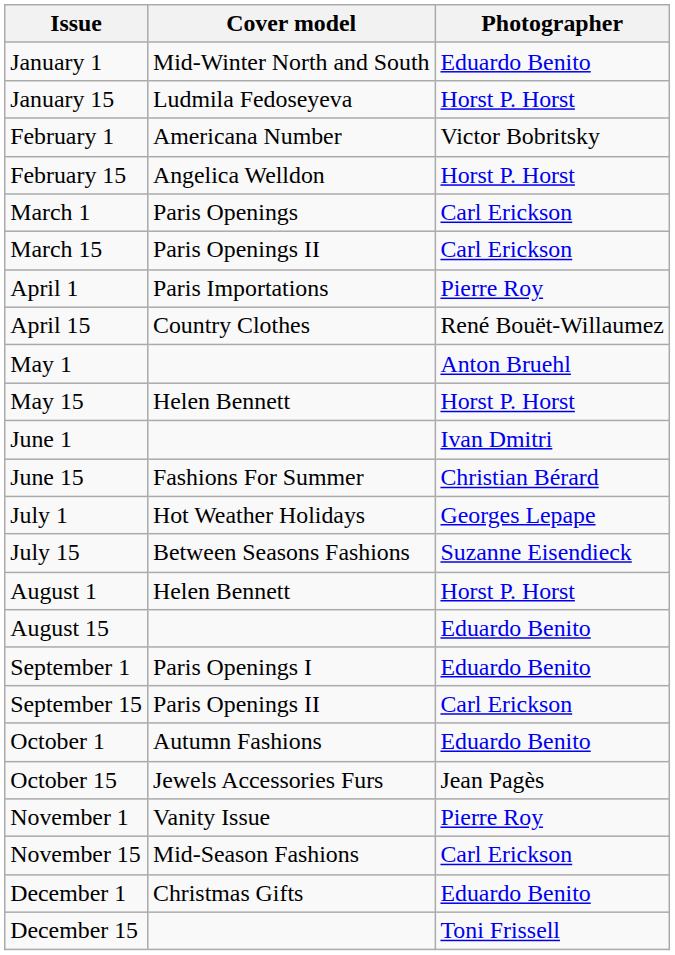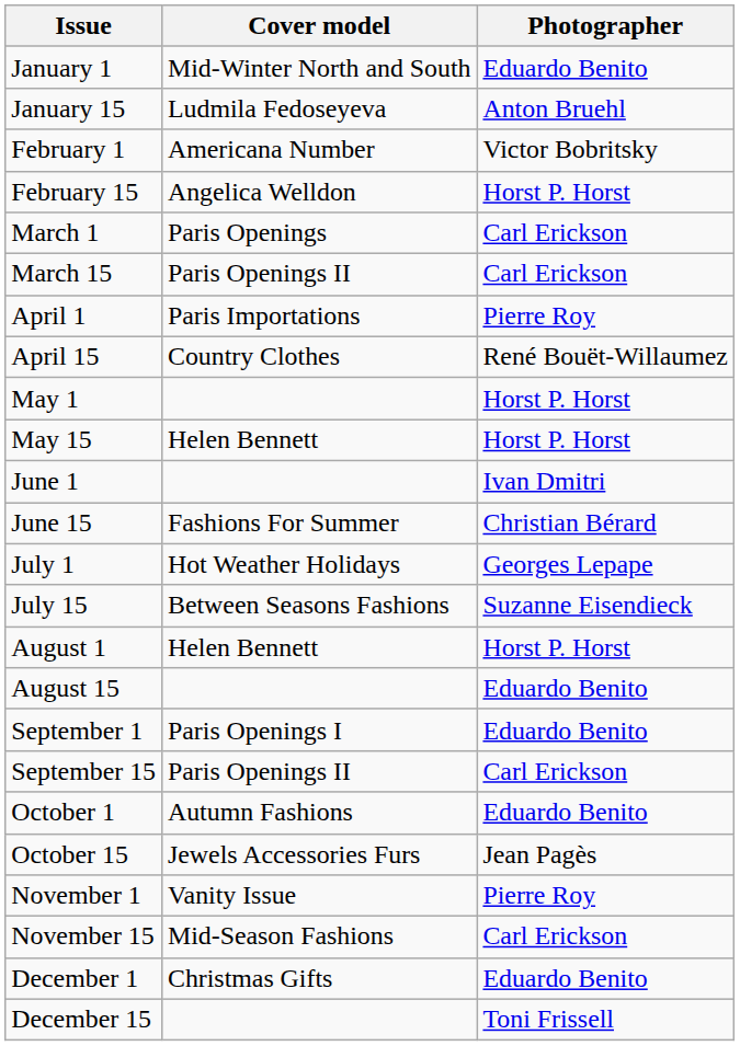January 15 | Photographer: Horst P. Horst -> Anton Bruehl
May 1 | Photographer: Anton Bruehl -> Horst P. Horst
